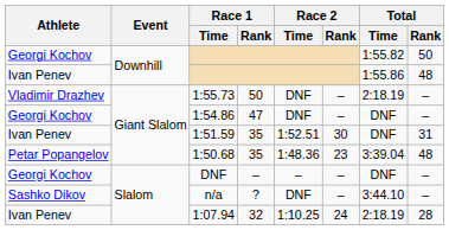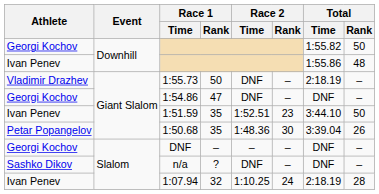1:51.59 | Race 2 / Rank: 30 -> 23
1:51.59 | Total / Time: DNF -> 3:44.10
1:51.59 | Total / Rank: 31 -> 50
1:50.68 | Race 2 / Rank: 23 -> 30
1:50.68 | Total / Rank: 48 -> 26
n/a | Total / Time: 3:44.10 -> DNF
